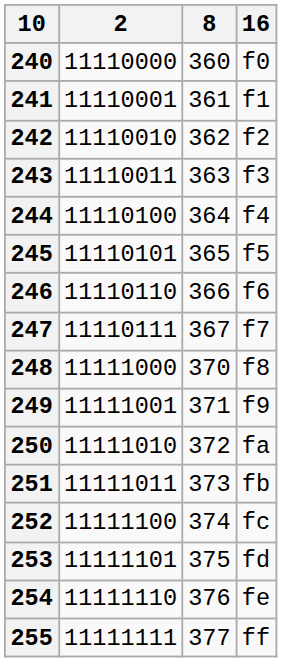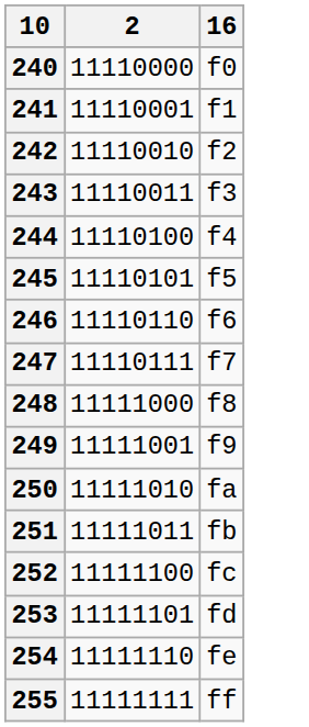- column: 8 | 360 | 361 | 362 | 363 | 364 | 365 | 366 | 367 | 370 | 371 | 372 | 373 | 374 | 375 | 376 | 377
